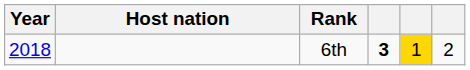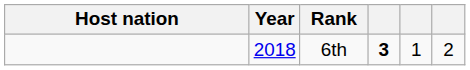columns swapped: Year <-> Host nation
6th | column 5: gold background -> no background
